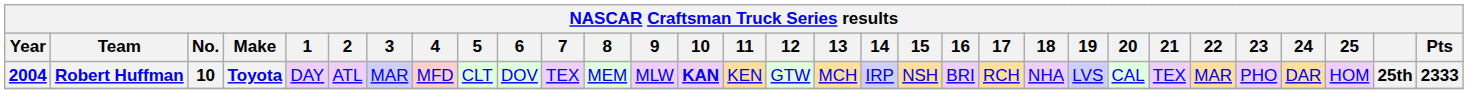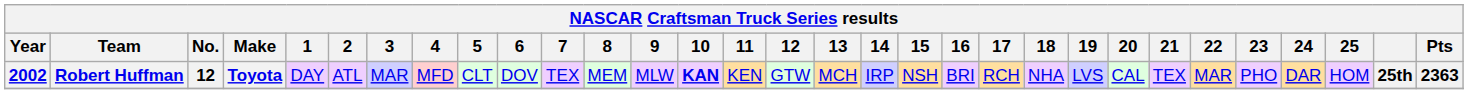Robert Huffman | Year: 2004 -> 2002
Robert Huffman | No.: 10 -> 12
Robert Huffman | Pts: 2333 -> 2363
